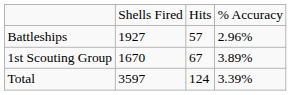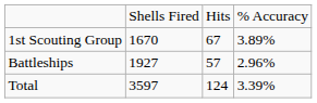rows swapped: 1st Scouting Group <-> Battleships
